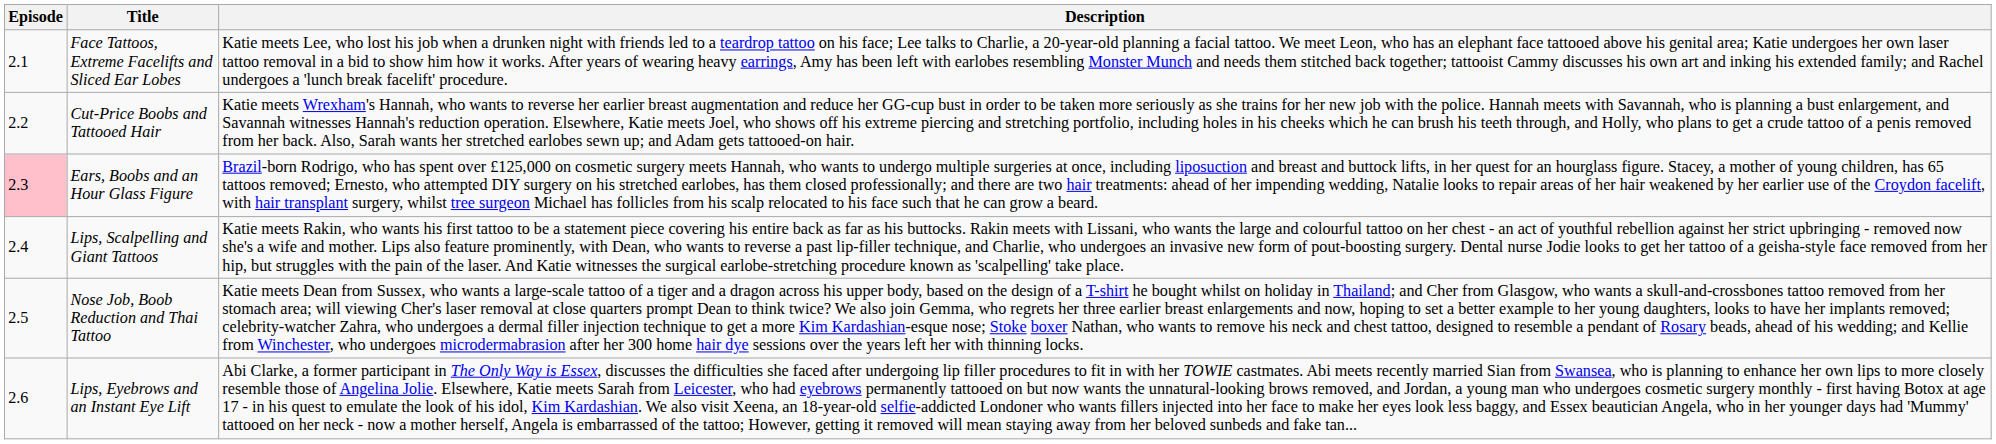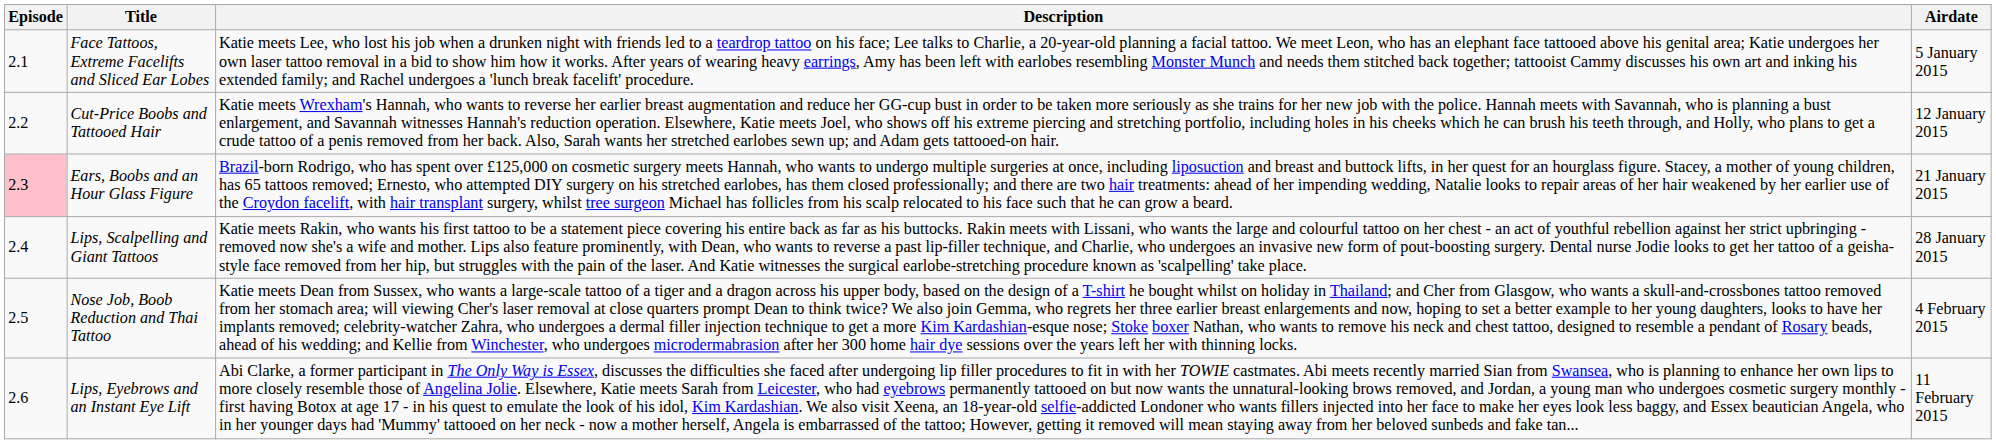+ column: Airdate | 5 January 2015 | 12 January 2015 | 21 January 2015 | 28 January 2015 | 4 February 2015 | 11 February 2015
